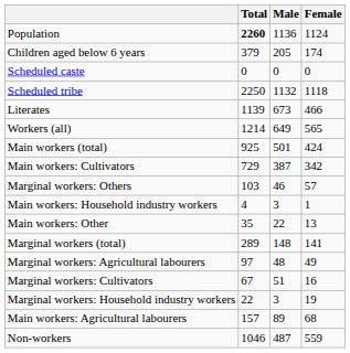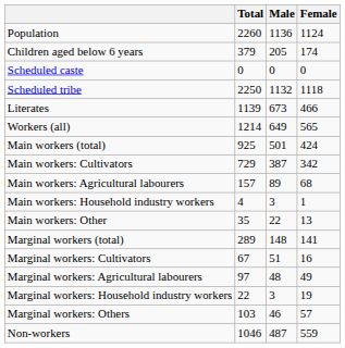Population | Total: bold -> normal
rows swapped: Main workers: Agricultural labourers <-> Marginal workers: Others
rows swapped: Marginal workers: Cultivators <-> Marginal workers: Agricultural labourers
